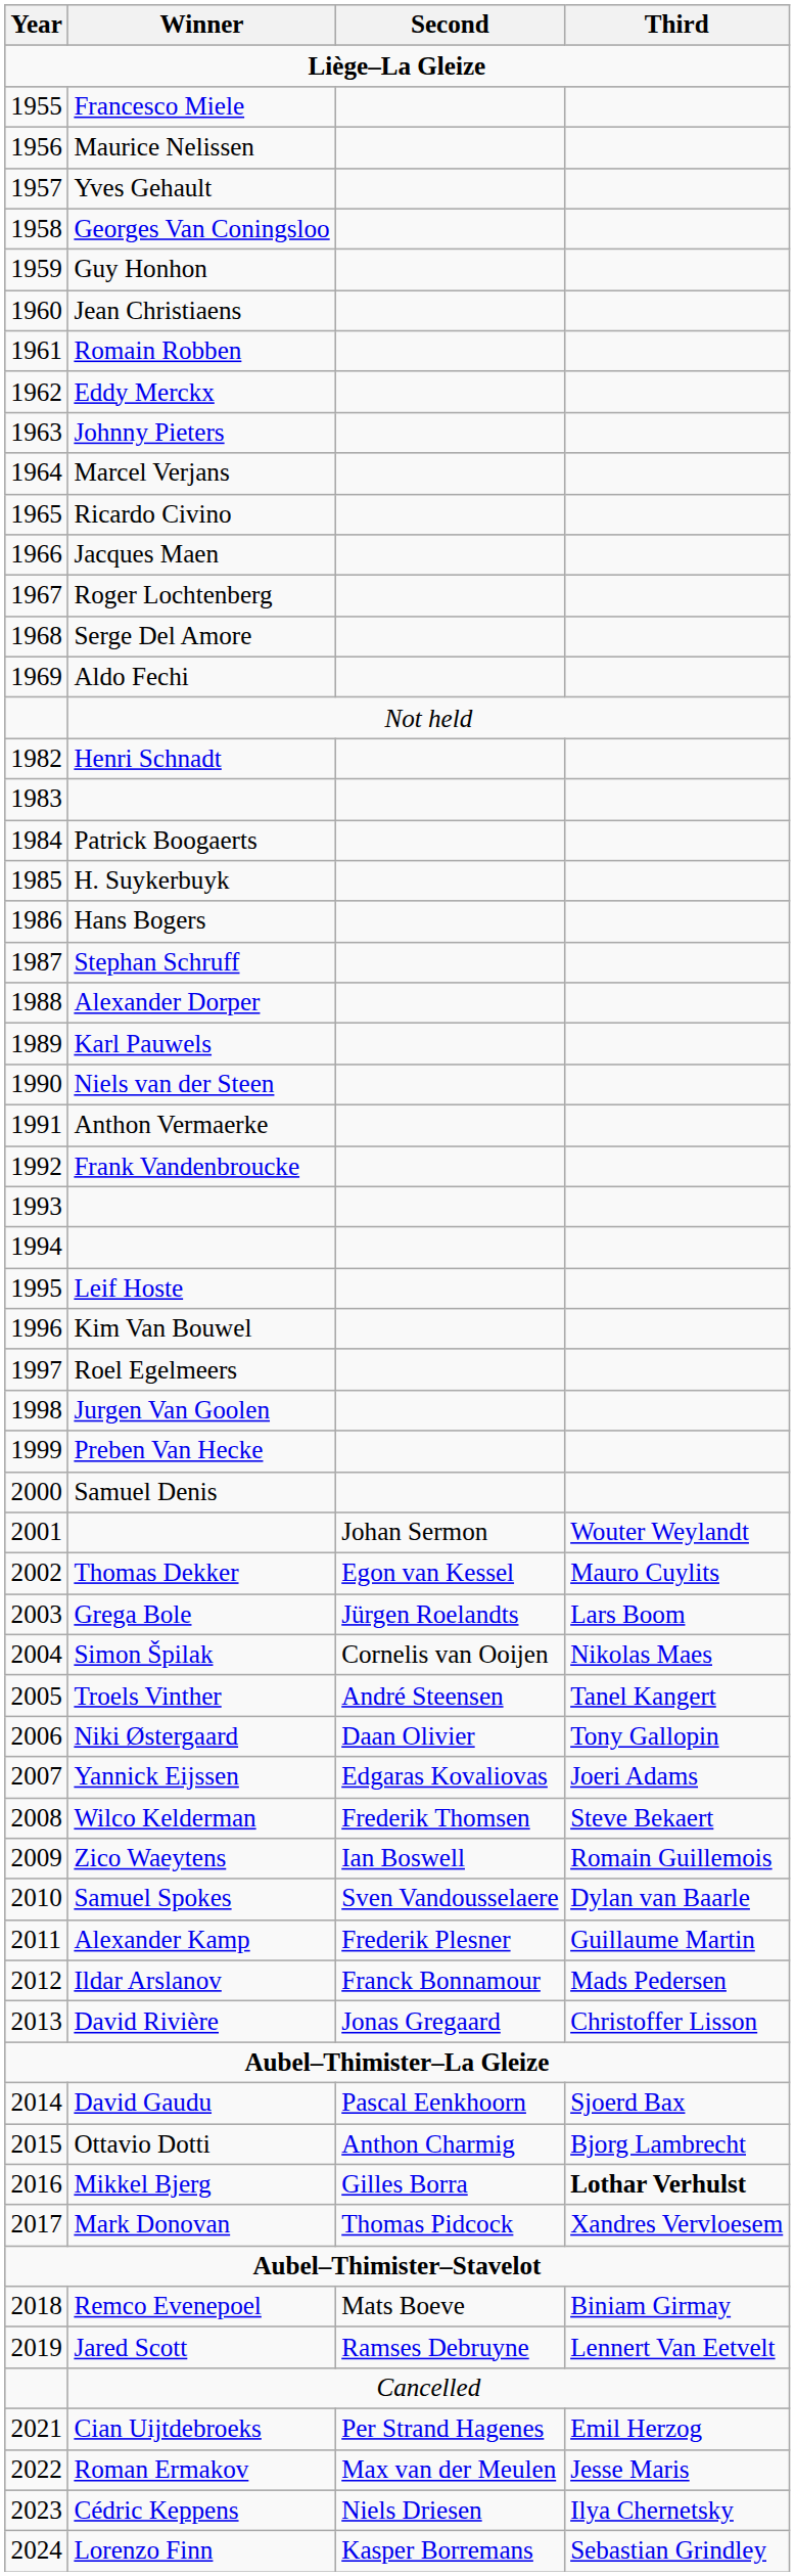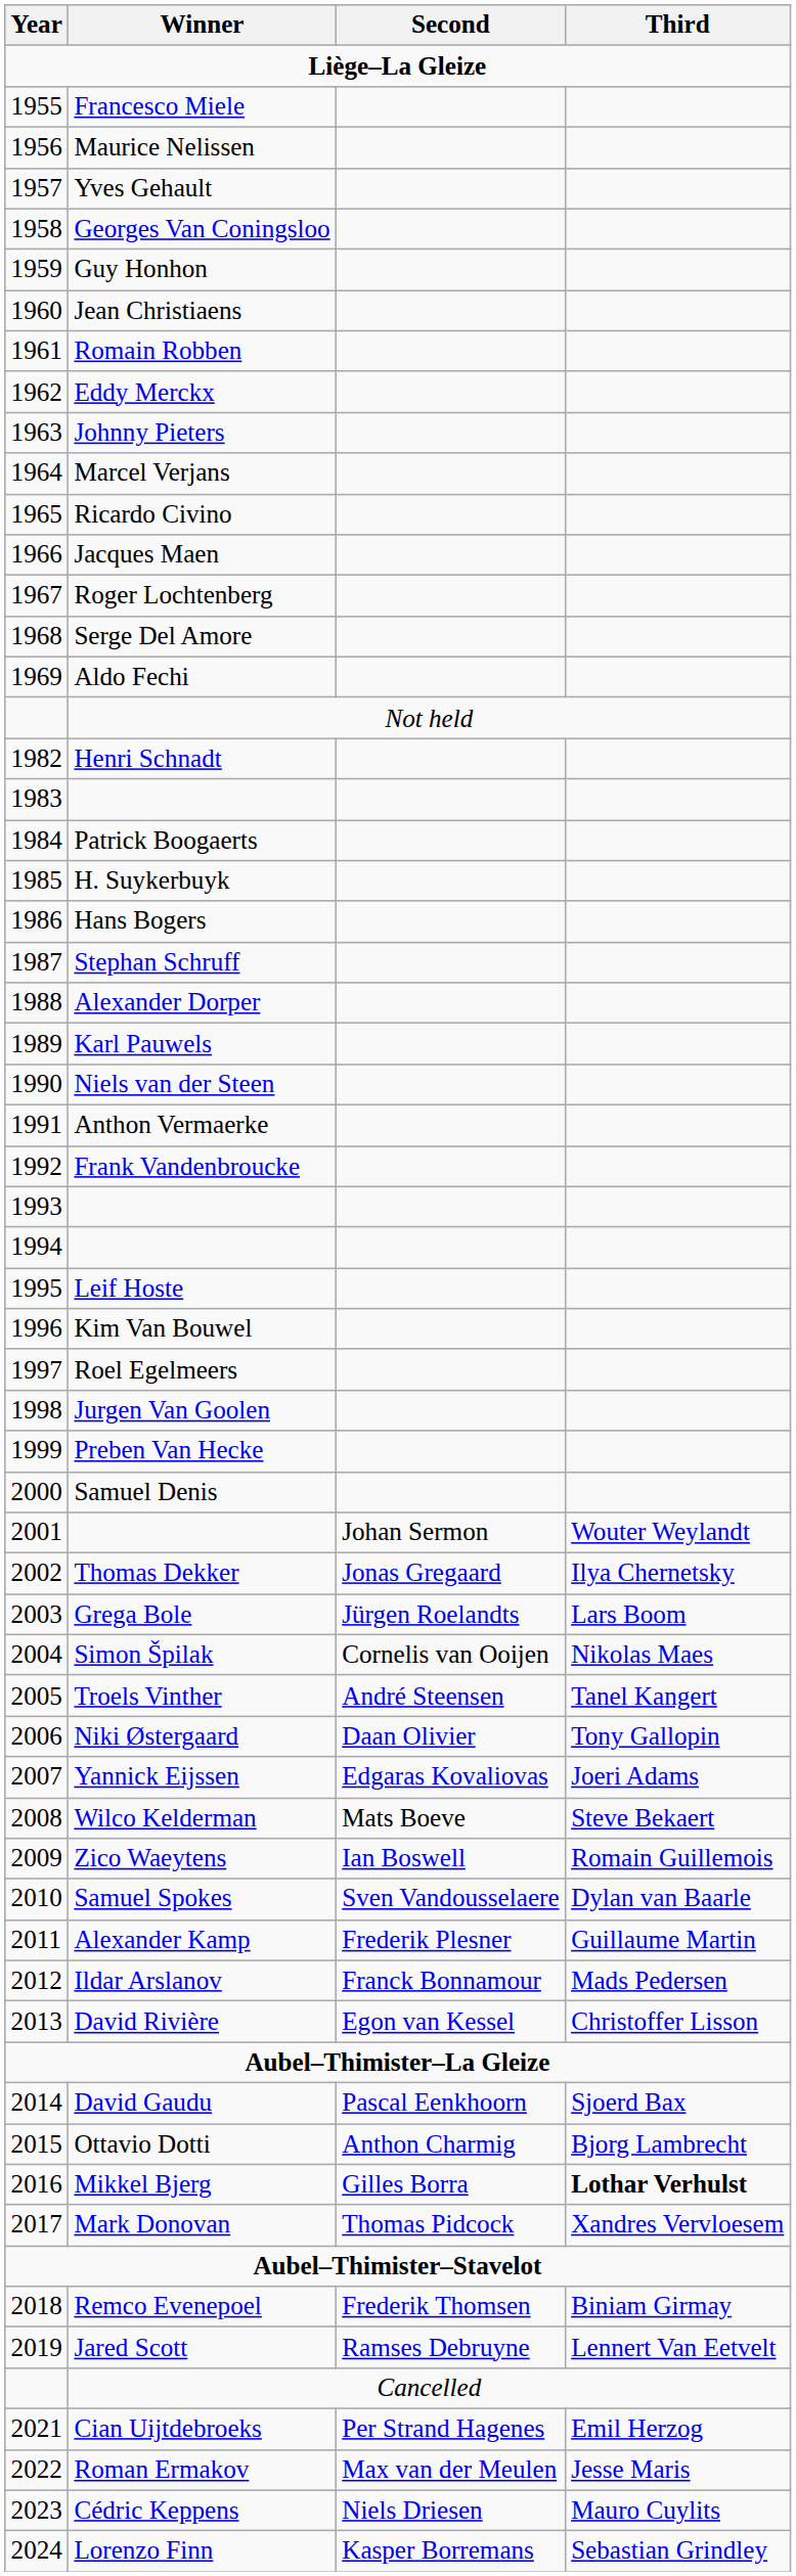Thomas Dekker | Second: Egon van Kessel -> Jonas Gregaard
Thomas Dekker | Third: Mauro Cuylits -> Ilya Chernetsky
Wilco Kelderman | Second: Frederik Thomsen -> Mats Boeve
David Rivière | Second: Jonas Gregaard -> Egon van Kessel
Remco Evenepoel | Second: Mats Boeve -> Frederik Thomsen
Cédric Keppens | Third: Ilya Chernetsky -> Mauro Cuylits
